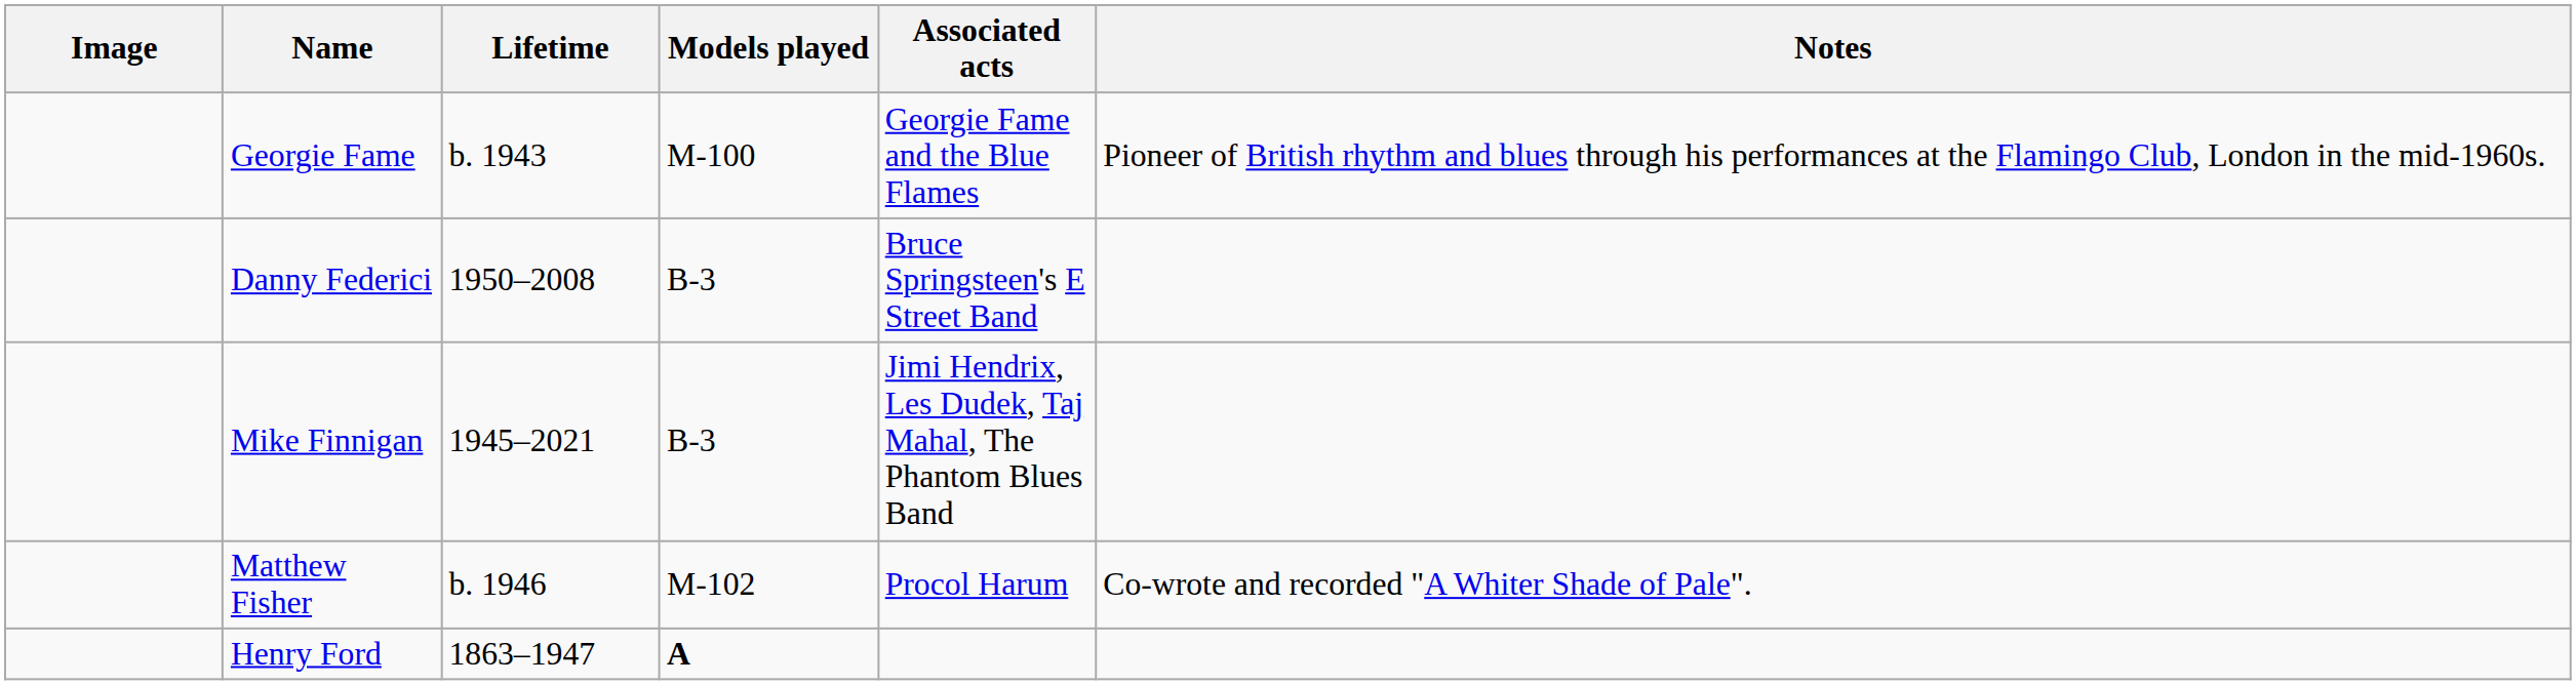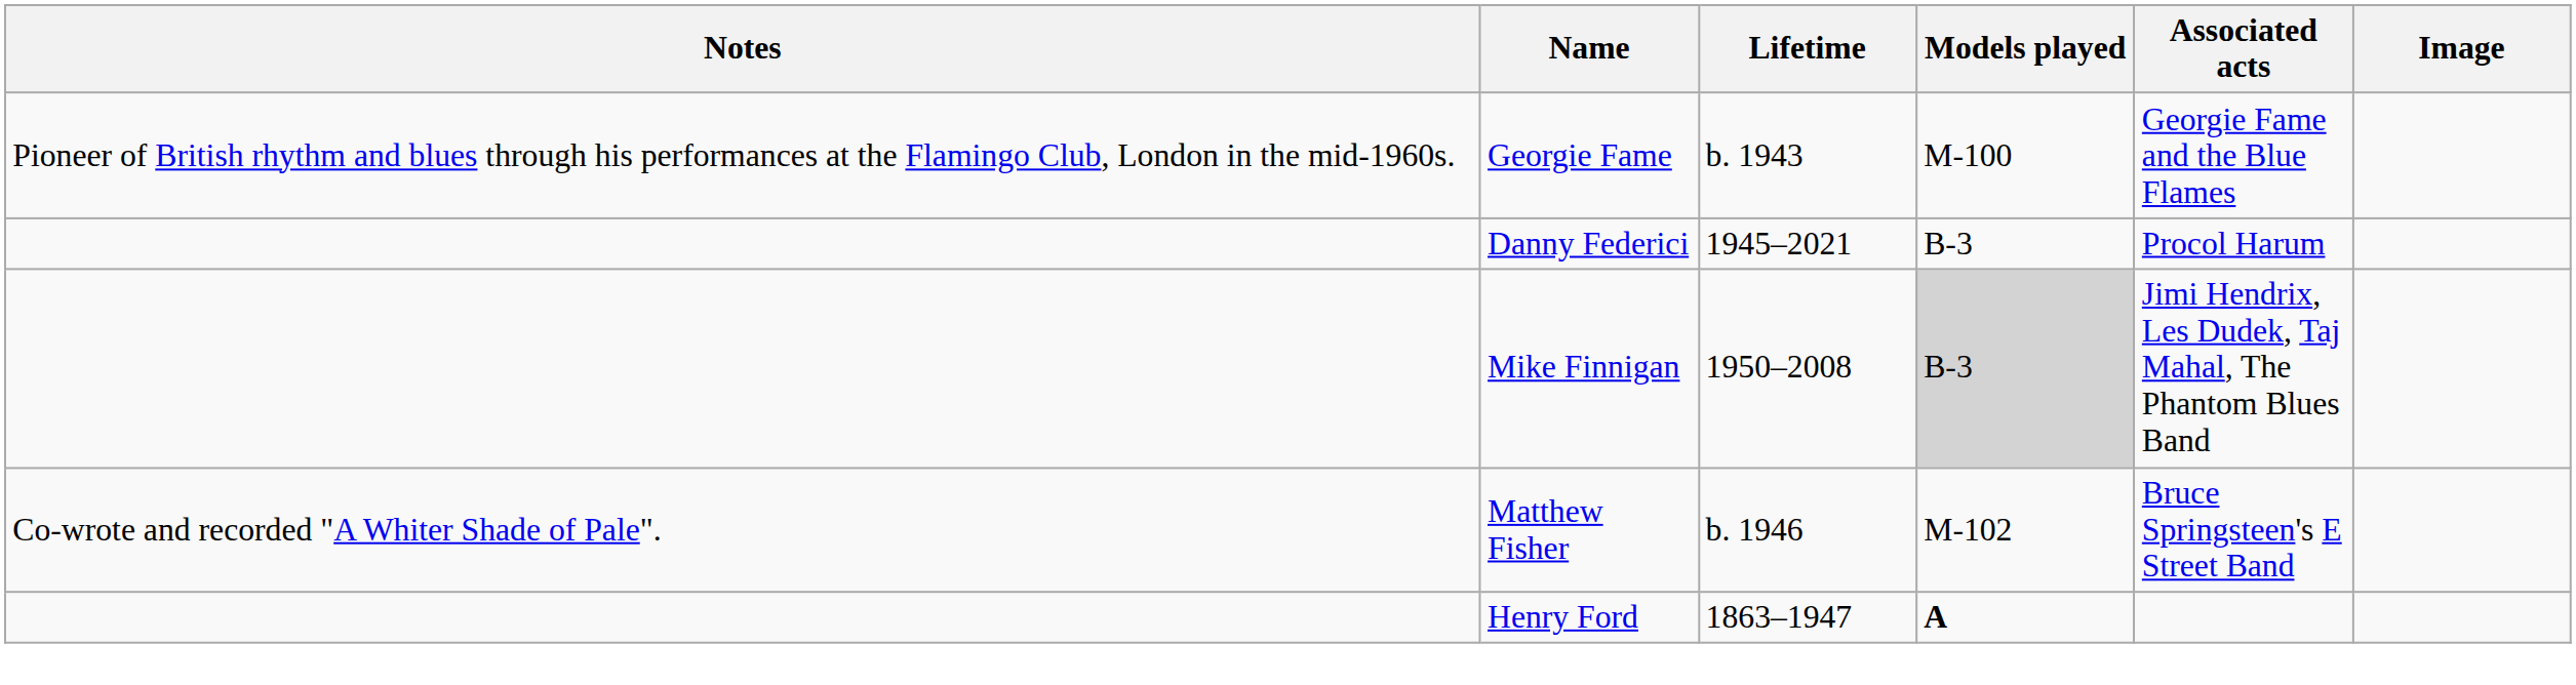columns swapped: Image <-> Notes
Danny Federici | Lifetime: 1950–2008 -> 1945–2021
Danny Federici | Associated acts: Bruce Springsteen's E Street Band -> Procol Harum
Mike Finnigan | Lifetime: 1945–2021 -> 1950–2008
Mike Finnigan | Models played: no background -> lightgrey background
Matthew Fisher | Associated acts: Procol Harum -> Bruce Springsteen's E Street Band
